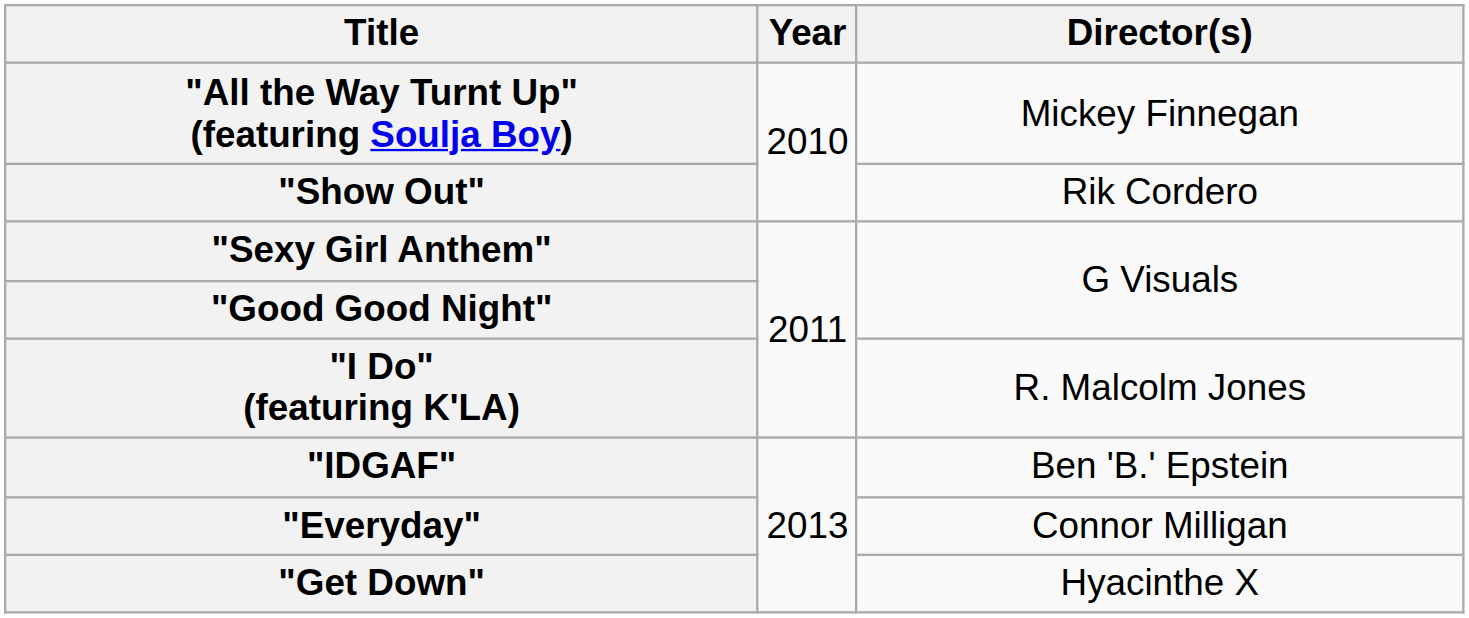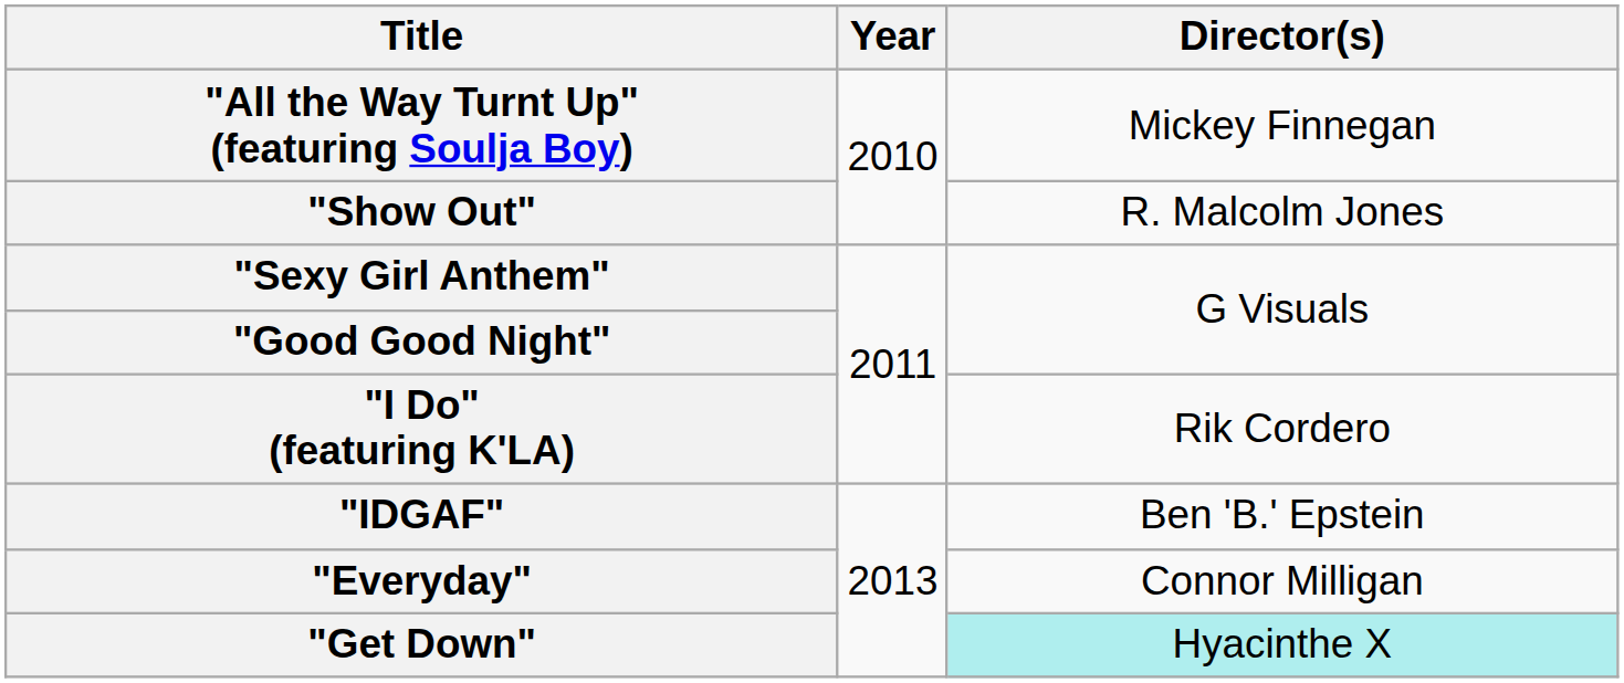"Show Out" | Director(s): Rik Cordero -> R. Malcolm Jones
"I Do" (featuring K'LA) | Director(s): R. Malcolm Jones -> Rik Cordero
"Get Down" | Director(s): no background -> paleturquoise background
